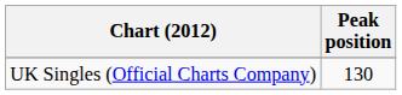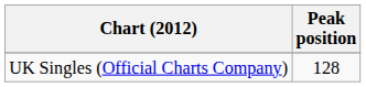UK Singles (Official Charts Company) | Peak position: 130 -> 128
